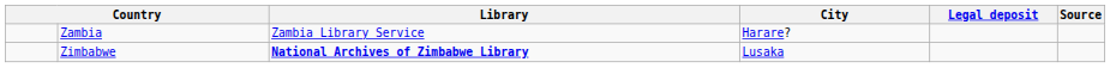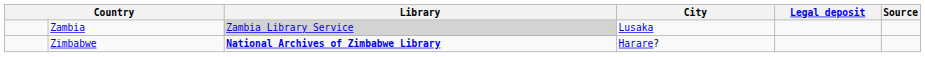Zambia | Library: no background -> lightgrey background
Zambia | City: Harare? -> Lusaka
Zimbabwe | City: Lusaka -> Harare?
